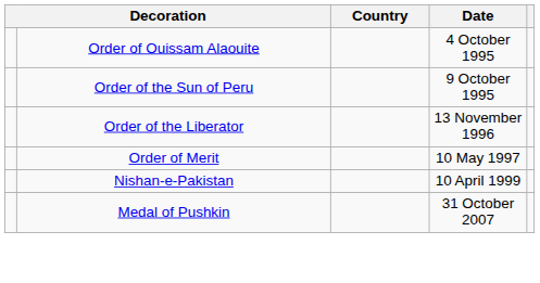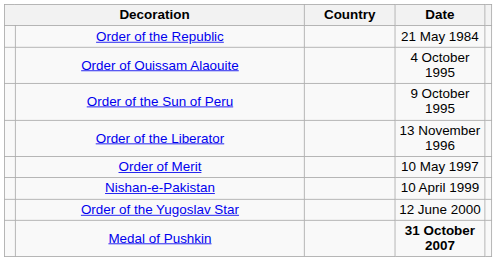+ row: Order of the Republic | 21 May 1984
+ row: Order of the Yugoslav Star | 12 June 2000
Medal of Pushkin | Date: normal -> bold
